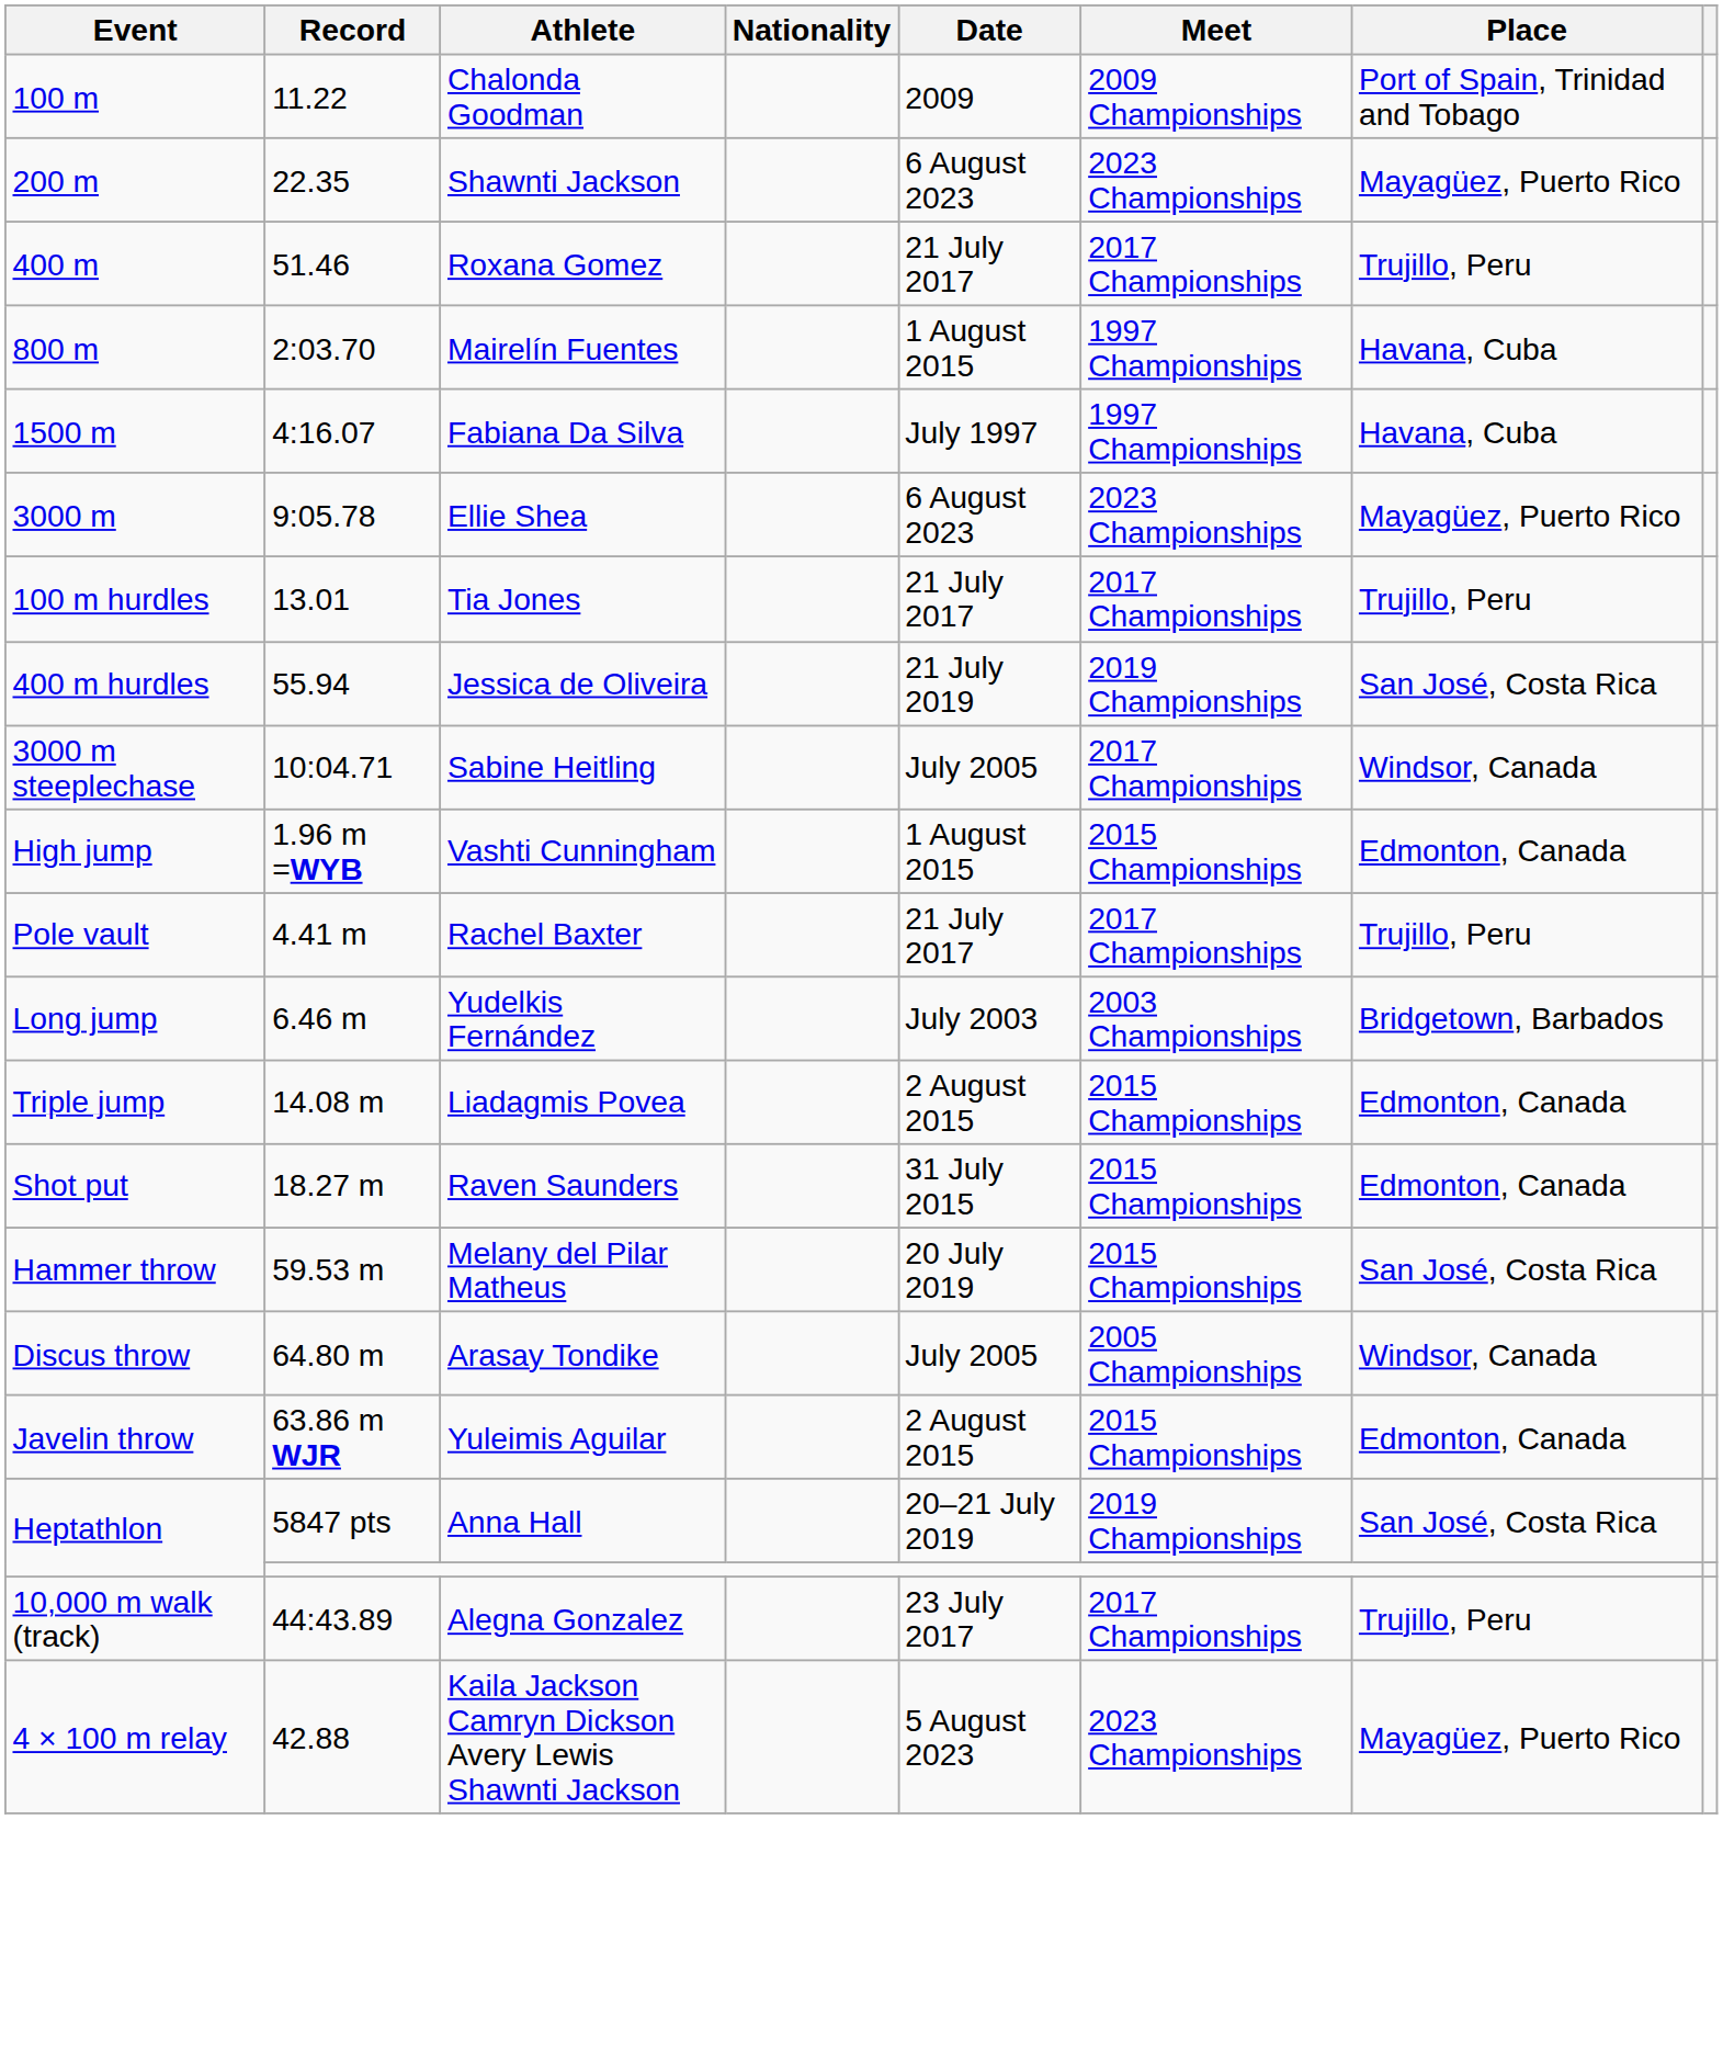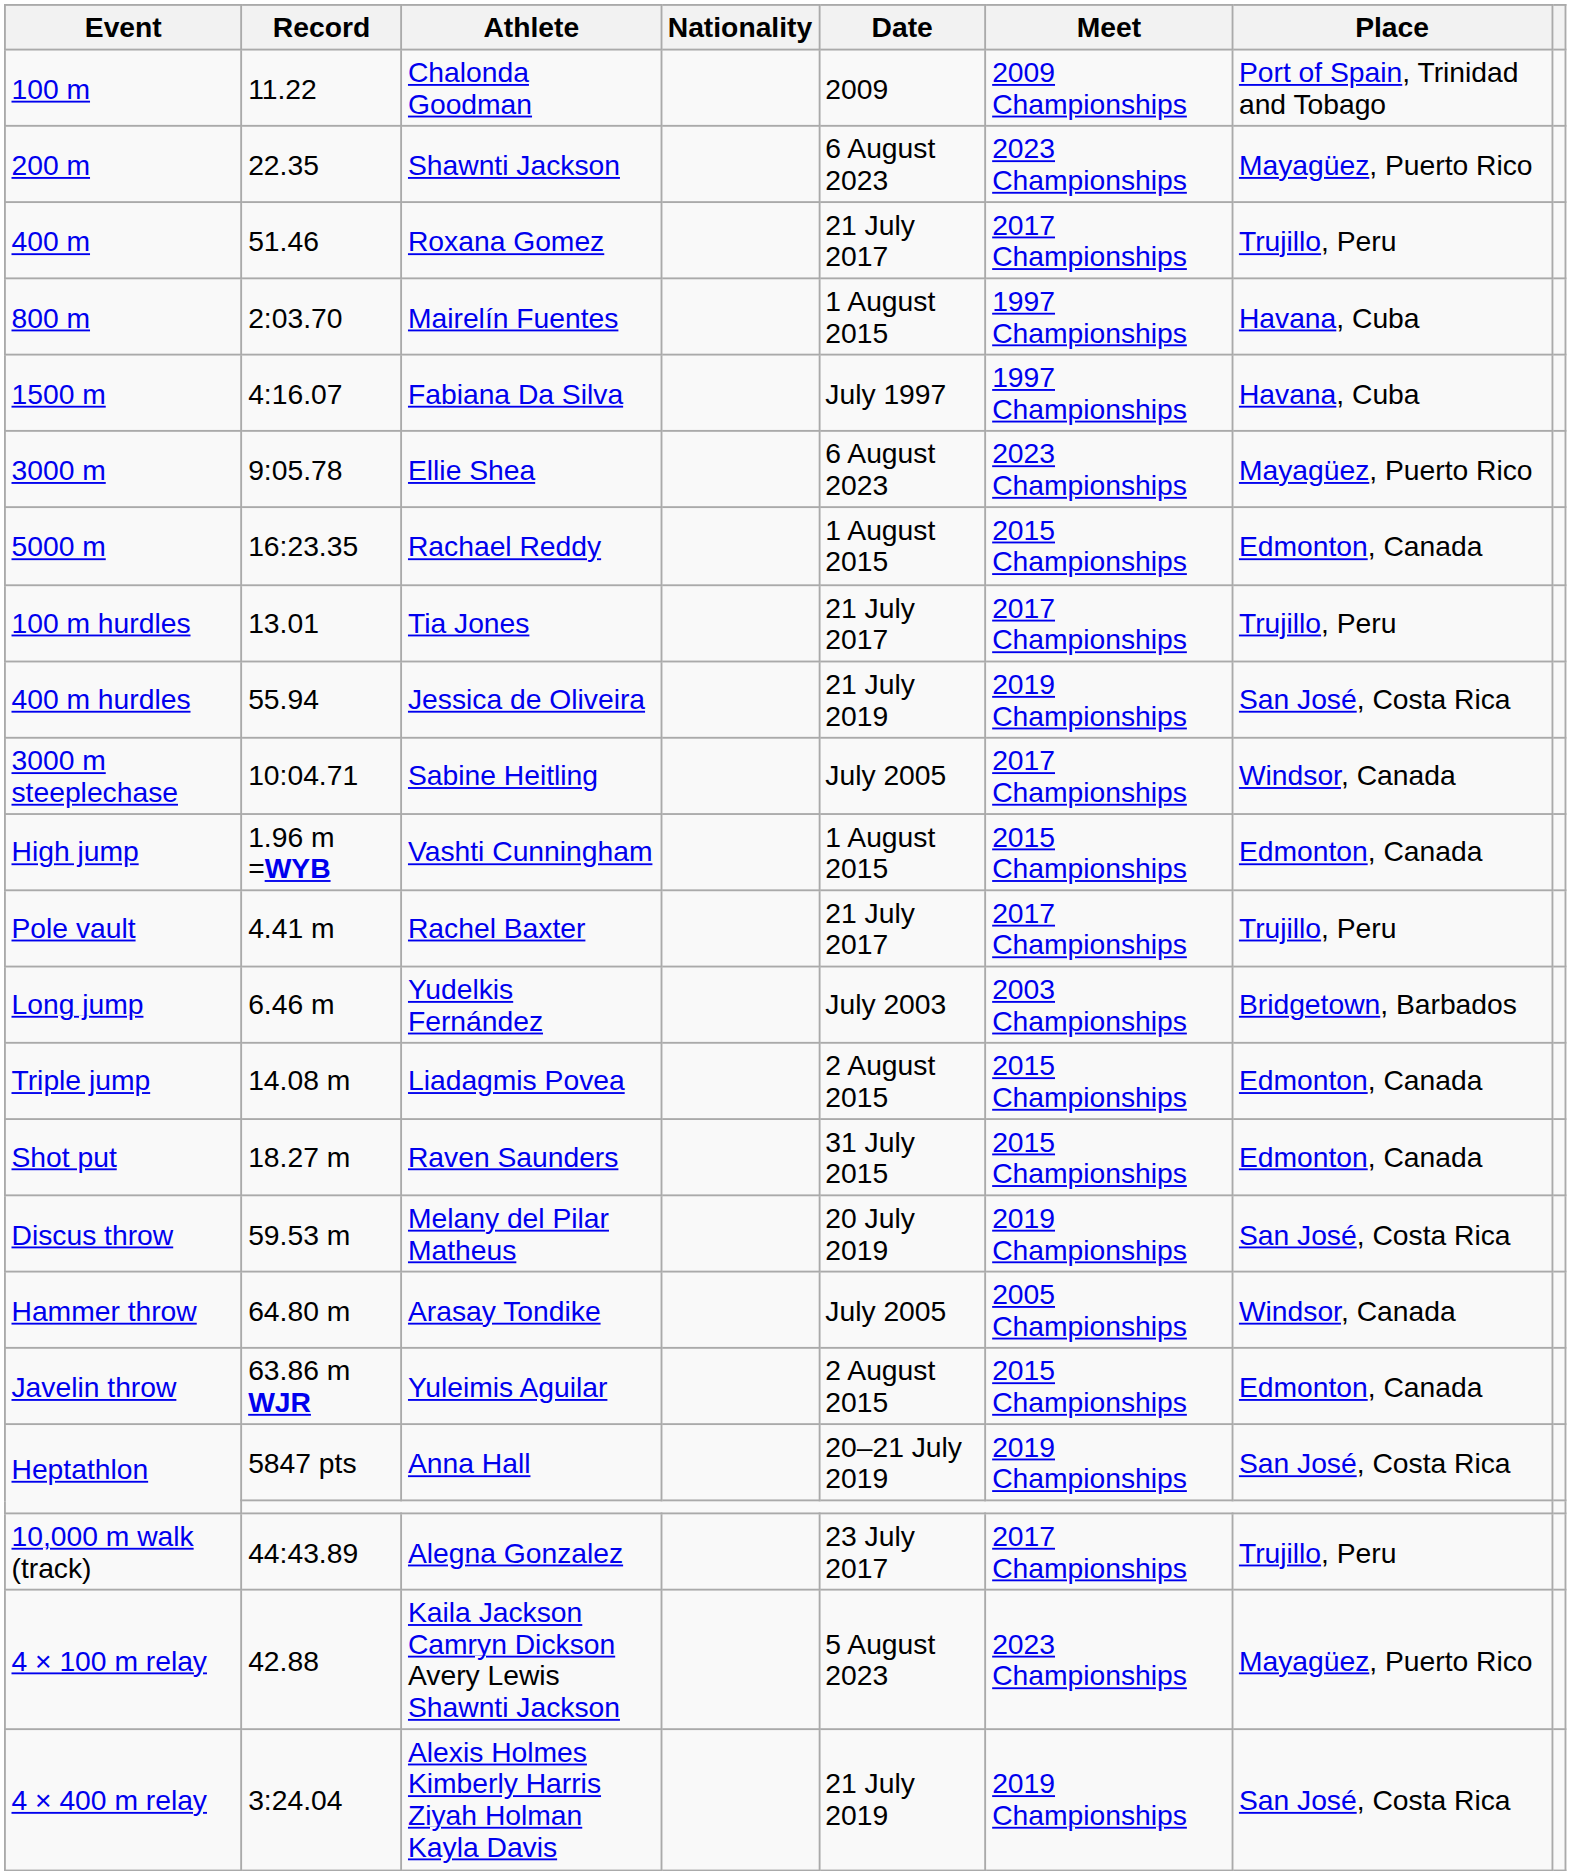+ row: 5000 m | 16:23.35 | Rachael Reddy | 1 August 2015 | 2015 Championships | Edmonton, Canada
Melany del Pilar Matheus | Event: Hammer throw -> Discus throw
Melany del Pilar Matheus | Meet: 2015 Championships -> 2019 Championships
Arasay Tondike | Event: Discus throw -> Hammer throw
+ row: 4 × 400 m relay | 3:24.04 | Alexis Holmes Kimberly Harris Ziyah Holman Kayla Davis | 21 July 2019 | 2019 Championships | San José, Costa Rica
